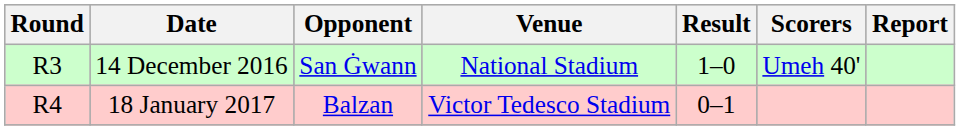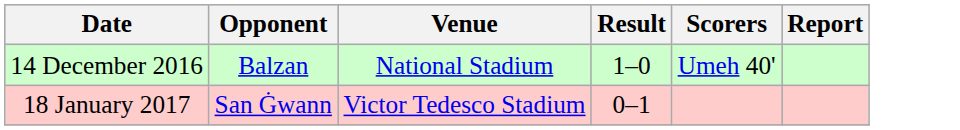- column: Round | R3 | R4
14 December 2016 | Opponent: San Ġwann -> Balzan
18 January 2017 | Opponent: Balzan -> San Ġwann
